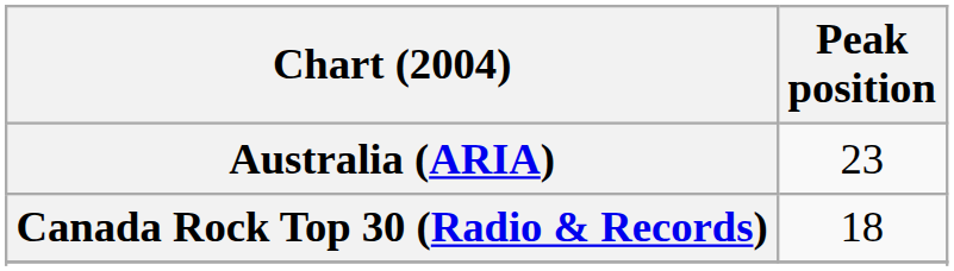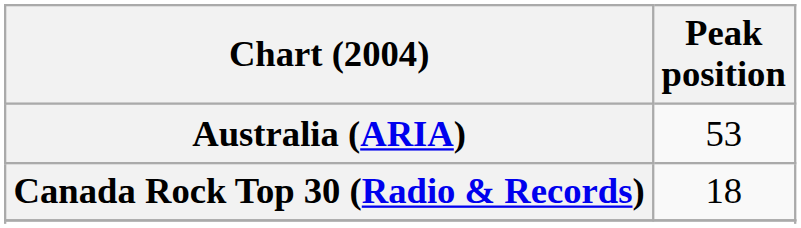Australia (ARIA) | Peak position: 23 -> 53
